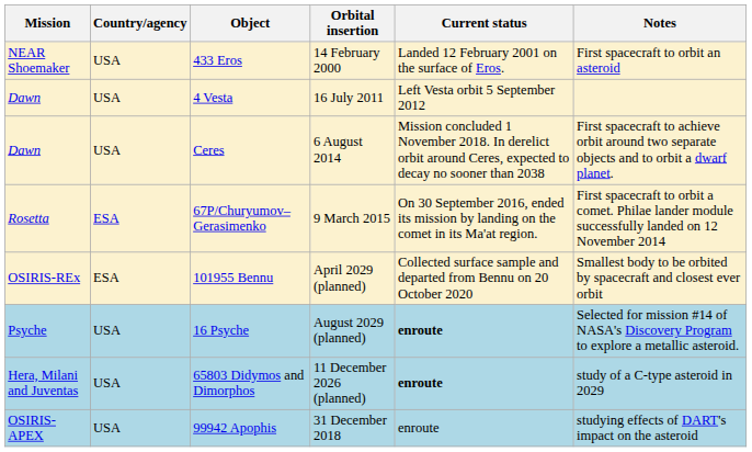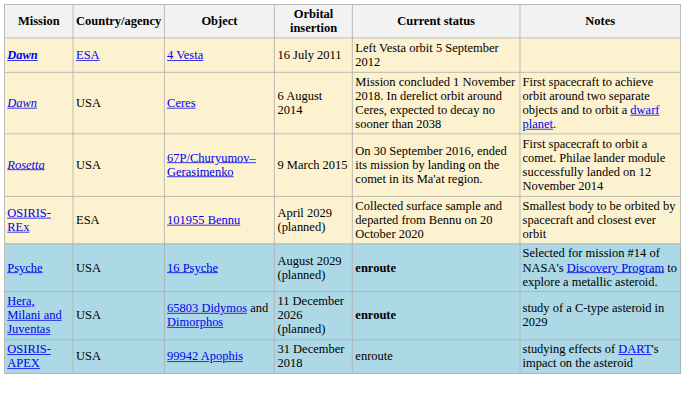- row: NEAR Shoemaker | USA | 433 Eros | 14 February 2000 | Landed 12 February 2001 on the surface of Eros. | First spacecraft to orbit an asteroid
4 Vesta | Mission: normal -> bold
4 Vesta | Country/agency: USA -> ESA
67P/Churyumov–Gerasimenko | Country/agency: ESA -> USA
